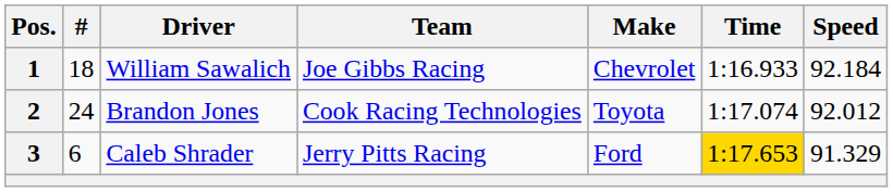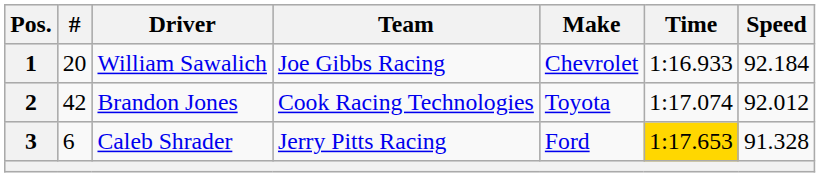1 | #: 18 -> 20
2 | #: 24 -> 42
3 | Speed: 91.329 -> 91.328
